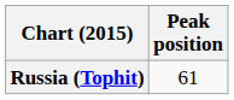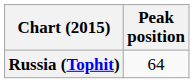Russia (Tophit) | Peak position: 61 -> 64
